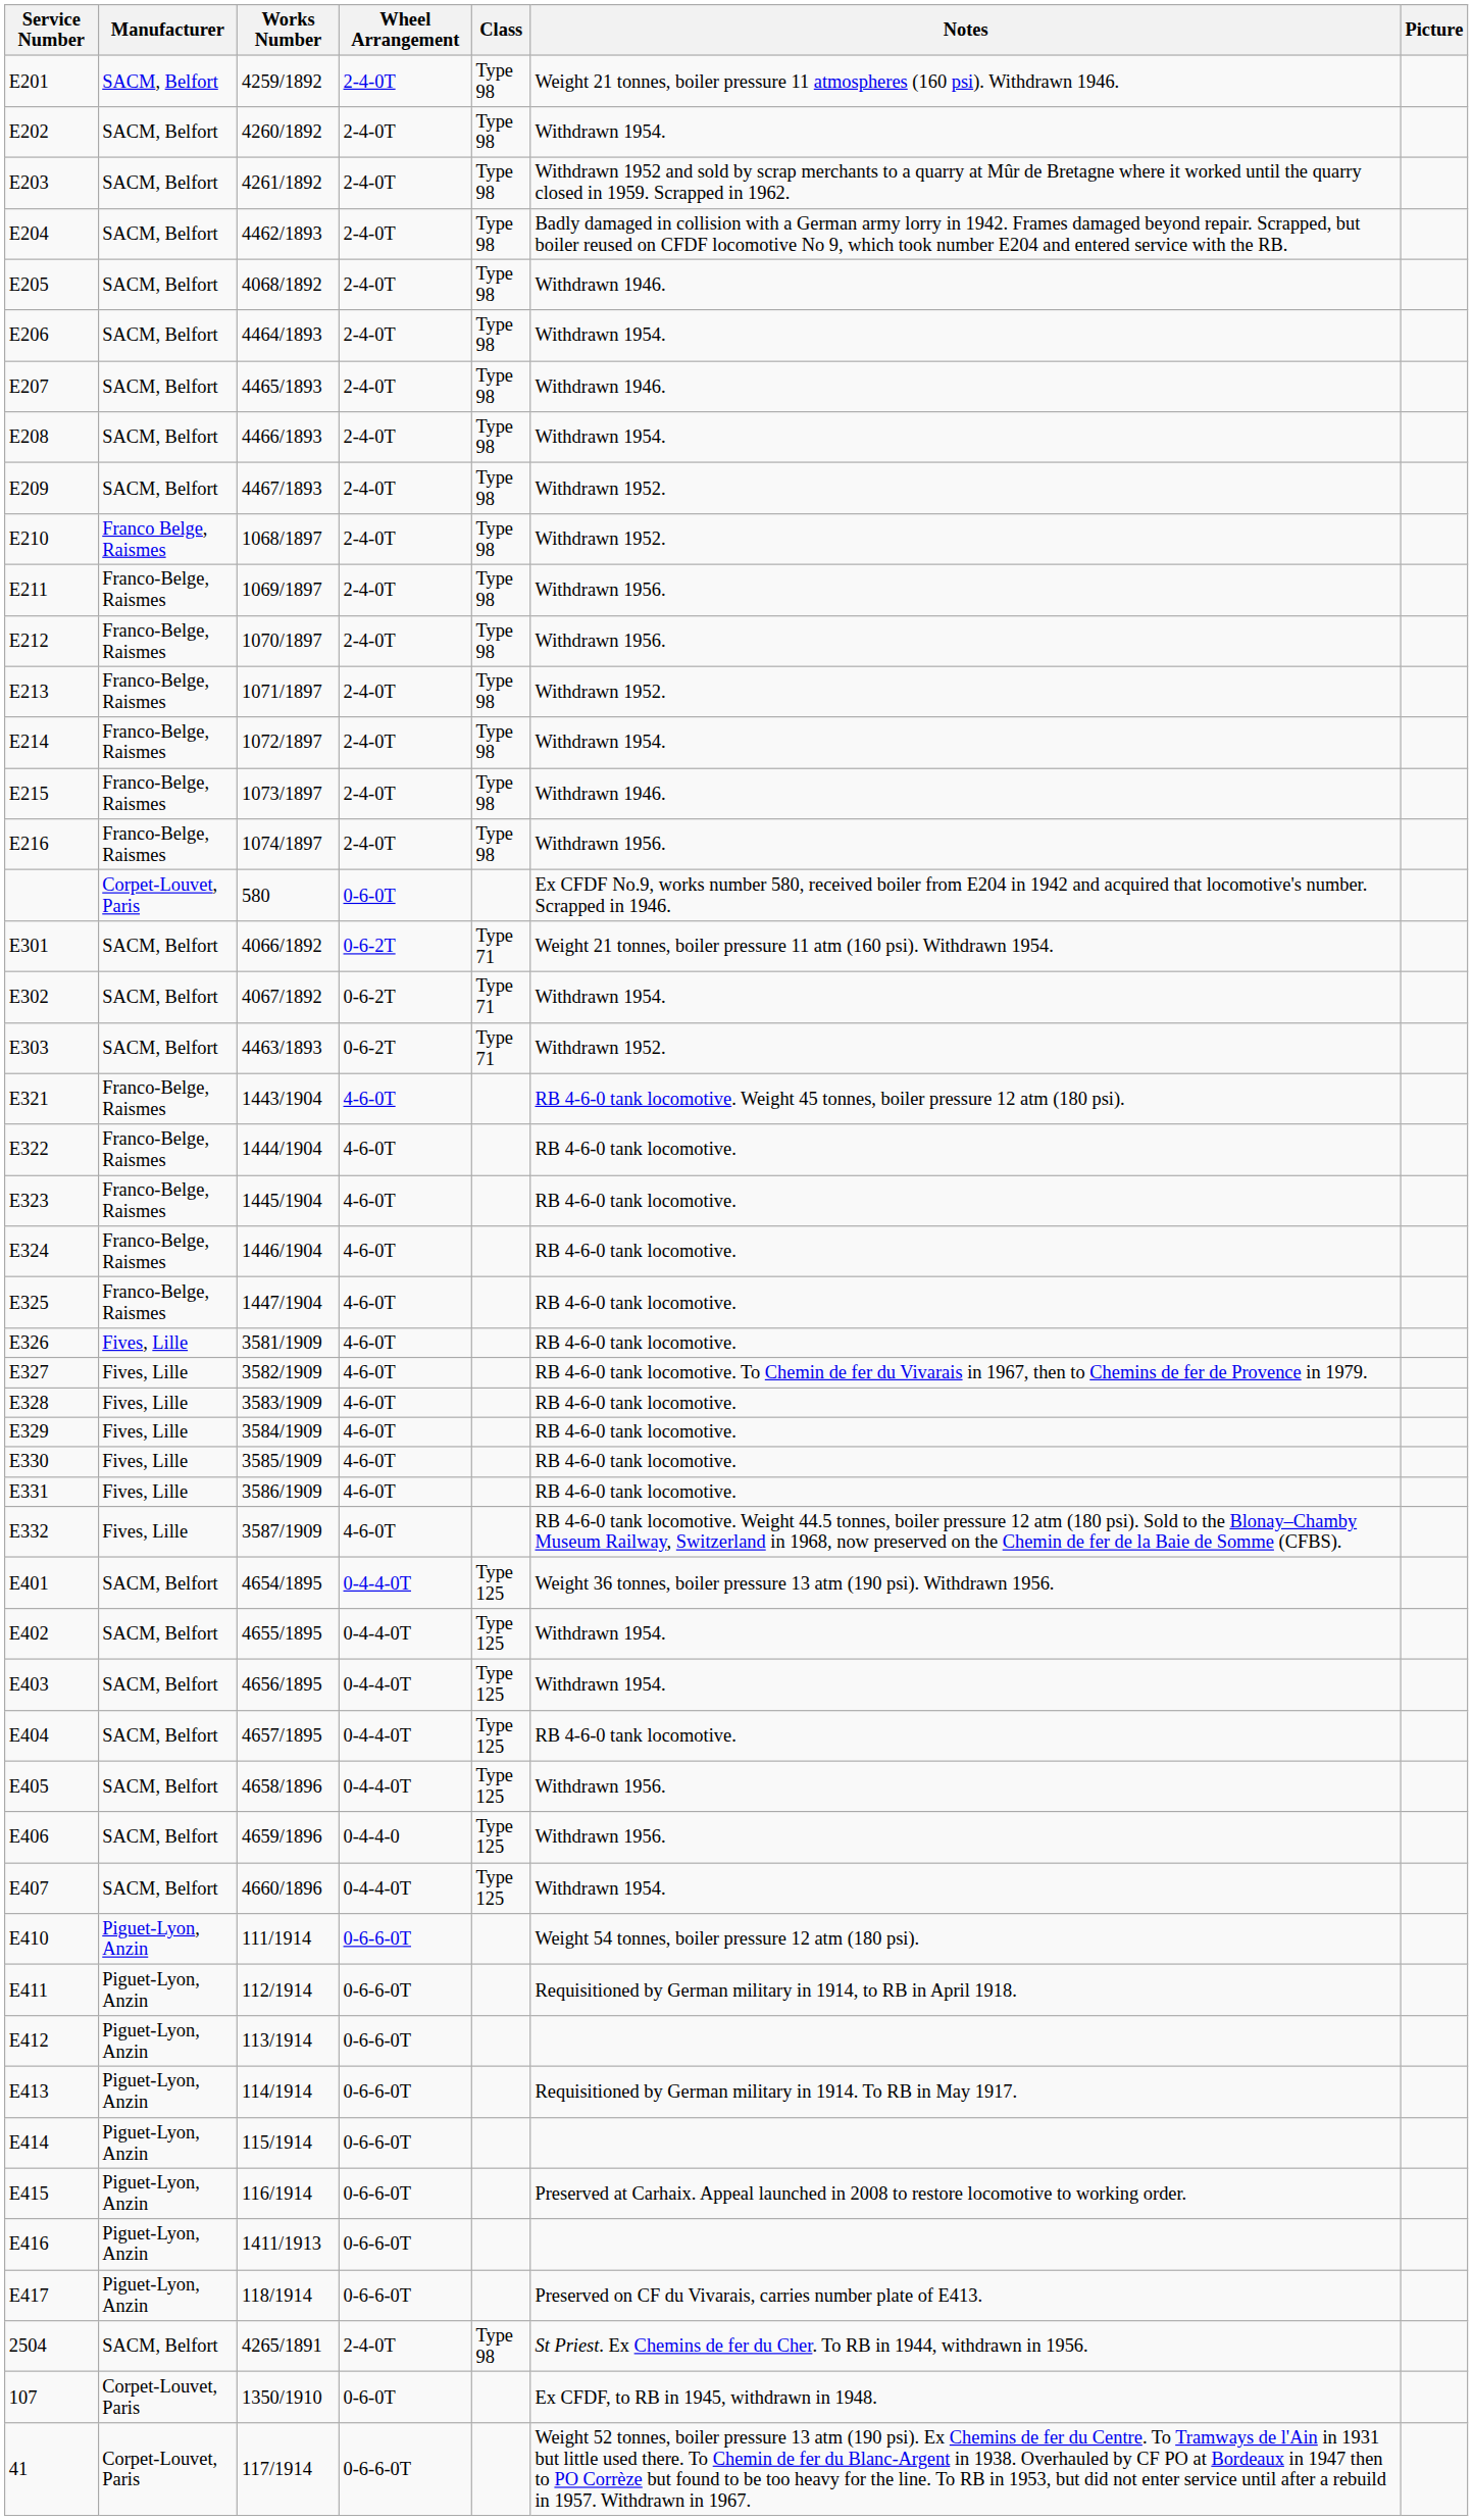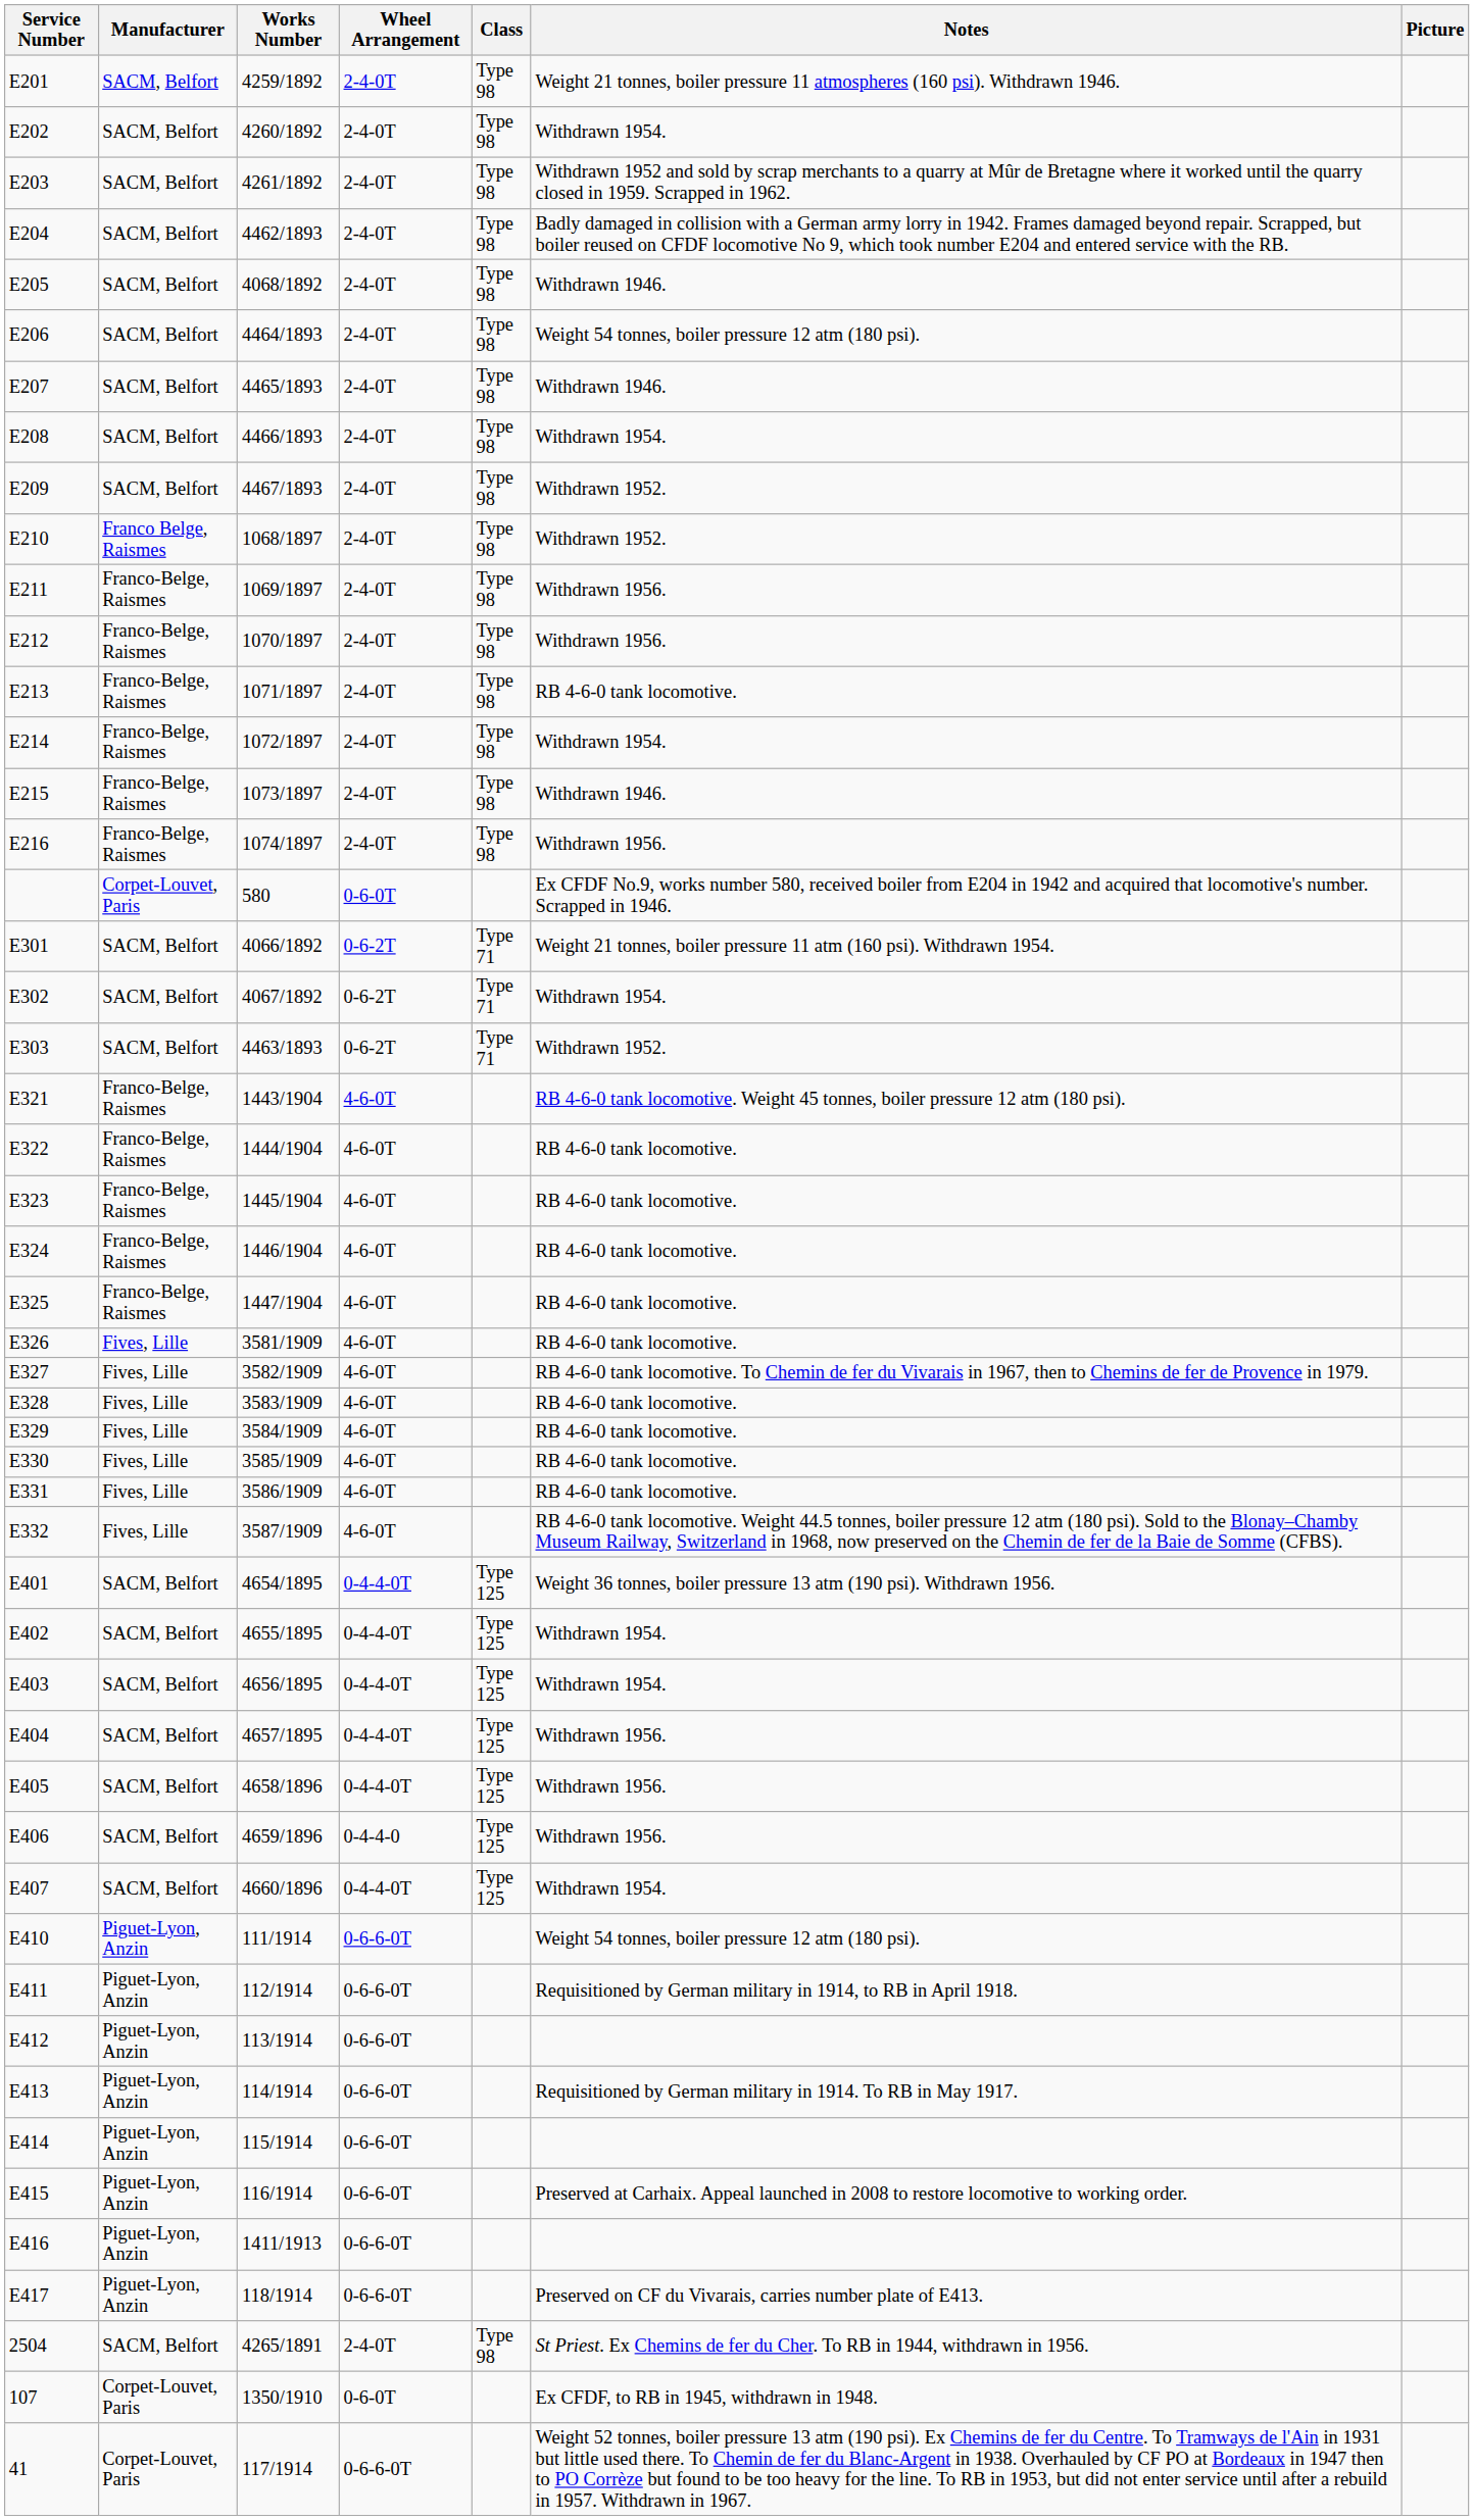E206 | Notes: Withdrawn 1954. -> Weight 54 tonnes, boiler pressure 12 atm (180 psi).
E213 | Notes: Withdrawn 1952. -> RB 4-6-0 tank locomotive.
E404 | Notes: RB 4-6-0 tank locomotive. -> Withdrawn 1956.
